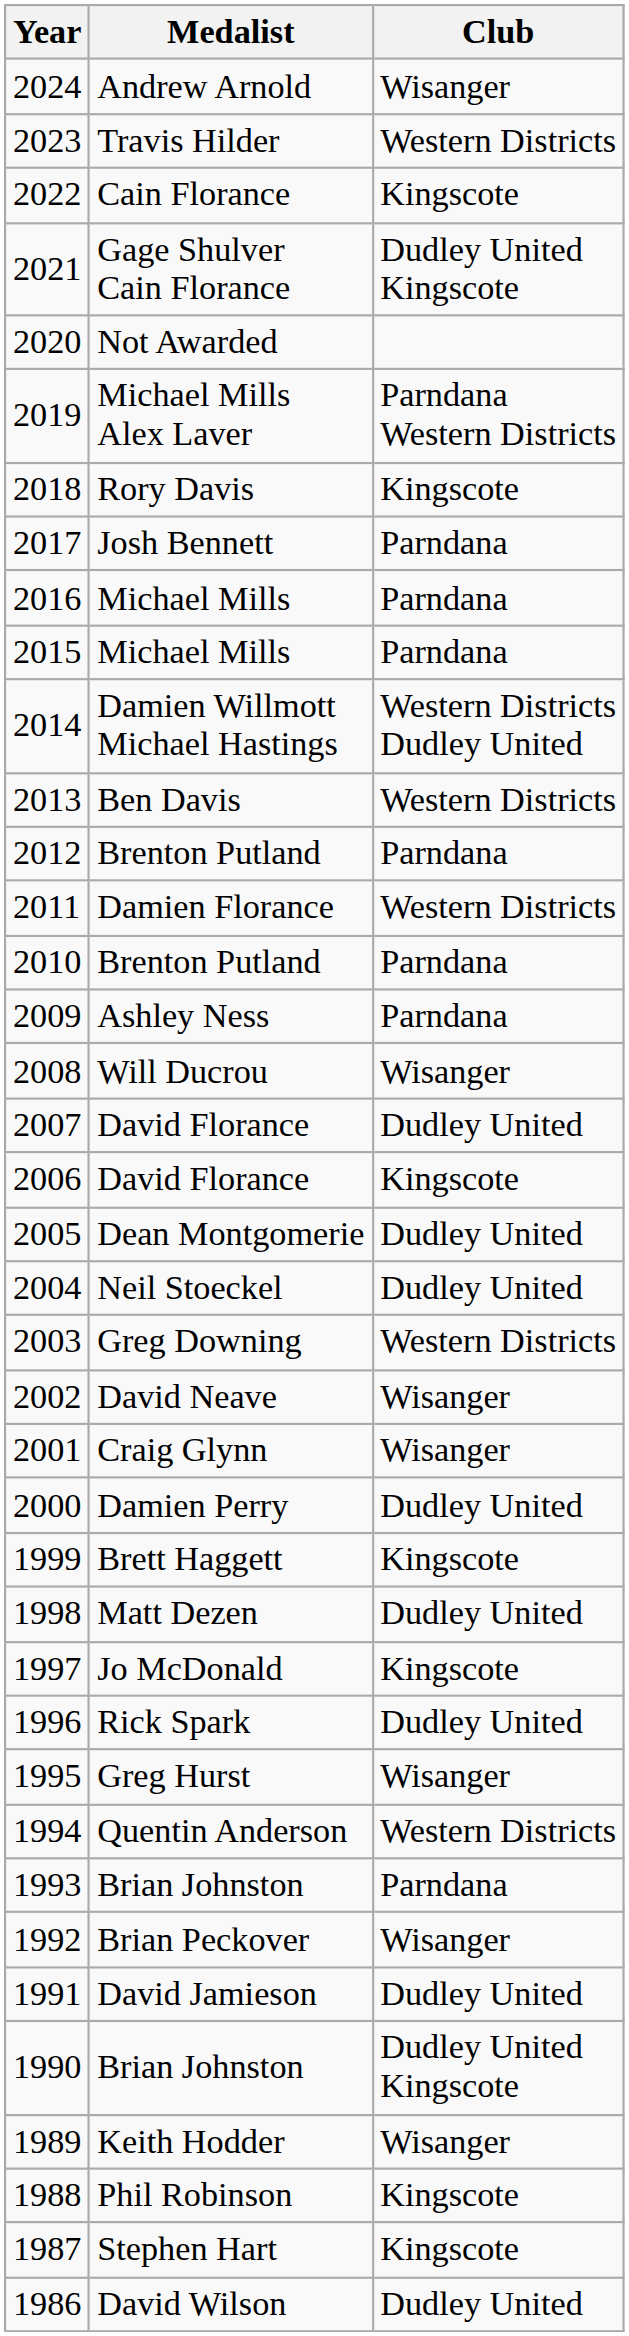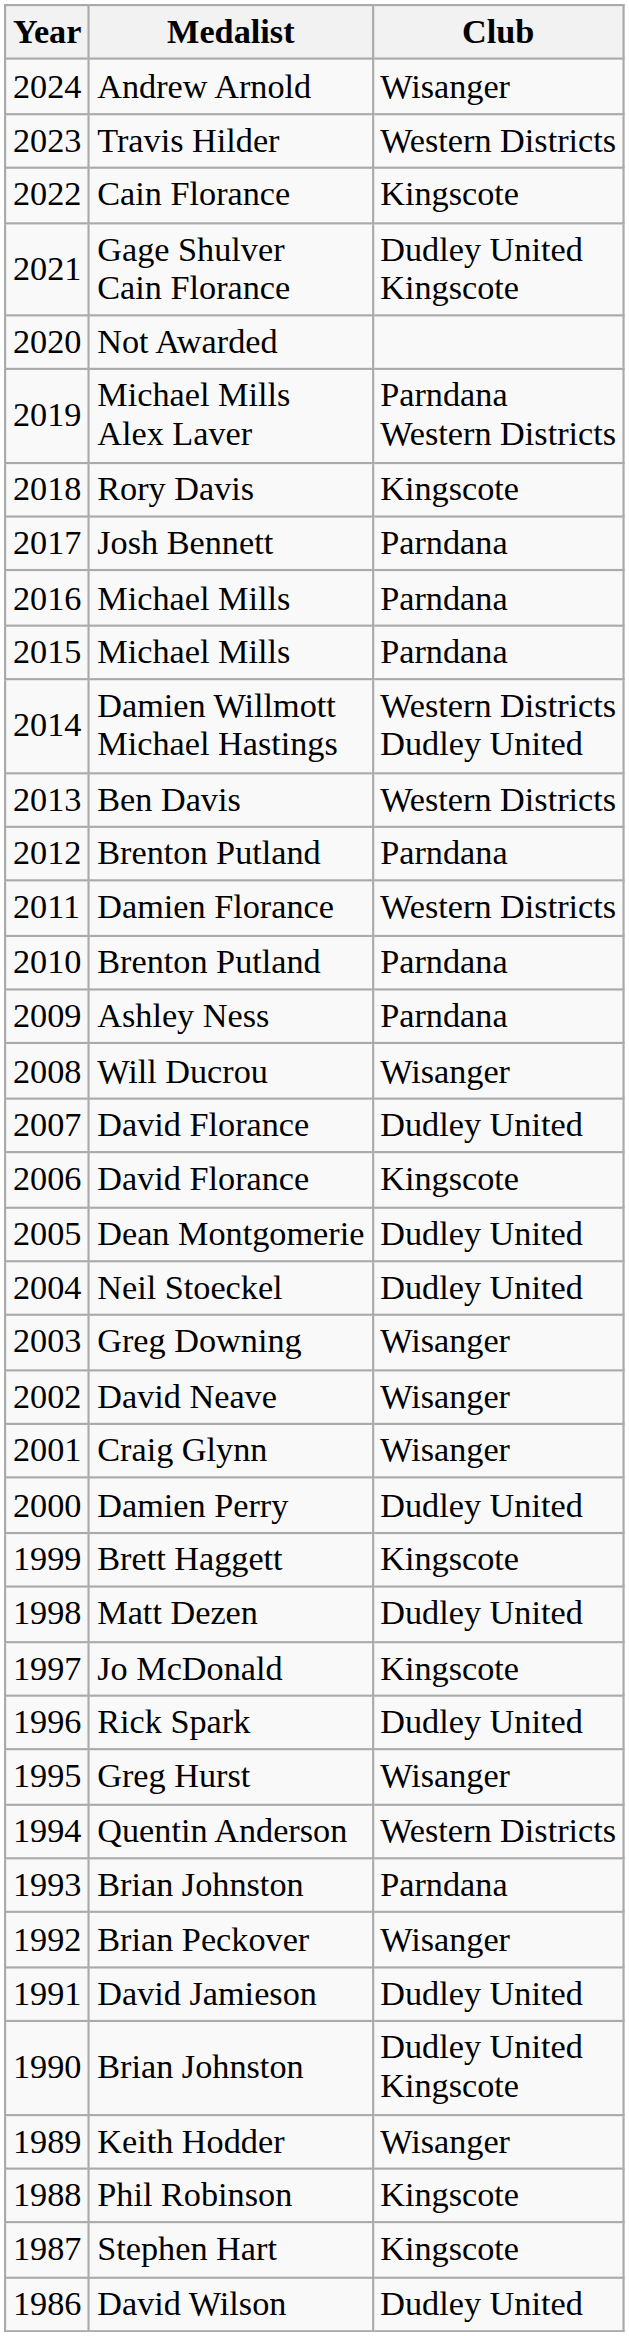2003 | Club: Western Districts -> Wisanger
